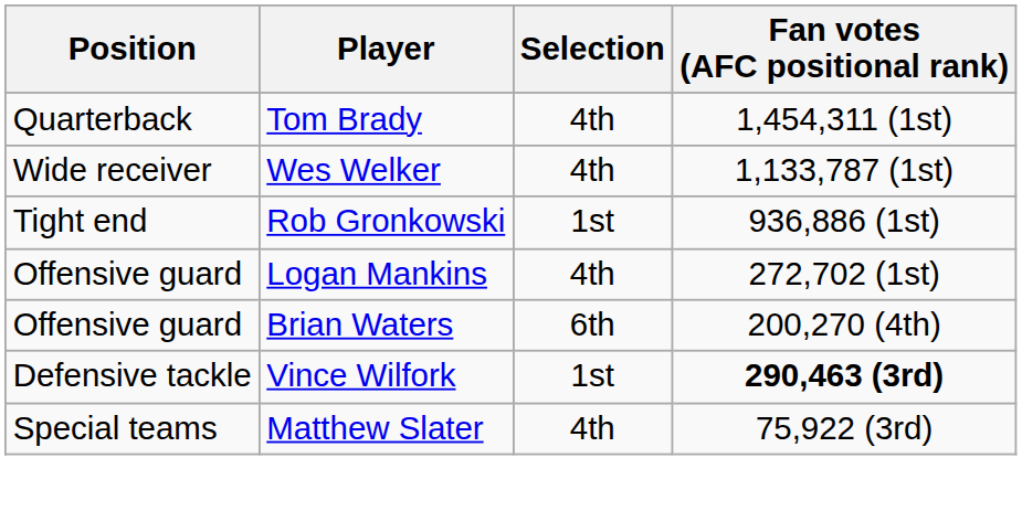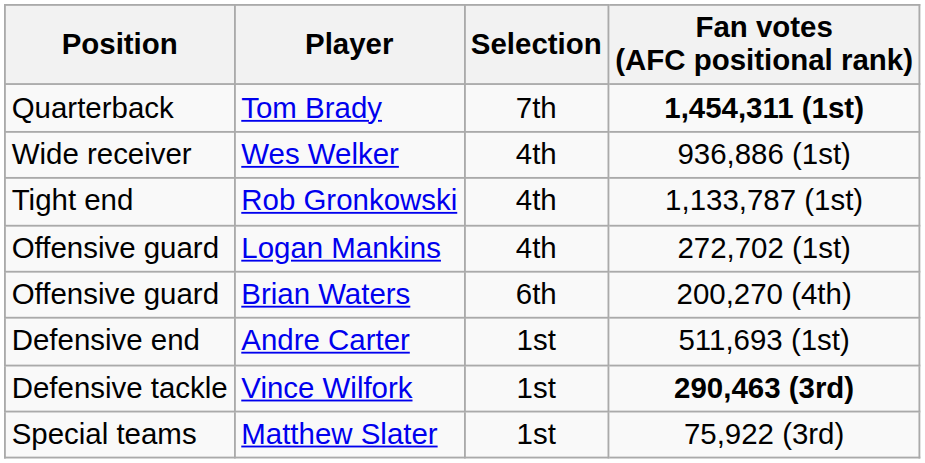Tom Brady | Selection: 4th -> 7th
Tom Brady | Fan votes (AFC positional rank): normal -> bold
Wes Welker | Fan votes (AFC positional rank): 1,133,787 (1st) -> 936,886 (1st)
Rob Gronkowski | Selection: 1st -> 4th
Rob Gronkowski | Fan votes (AFC positional rank): 936,886 (1st) -> 1,133,787 (1st)
+ row: Defensive end | Andre Carter | 1st | 511,693 (1st)
Matthew Slater | Selection: 4th -> 1st
